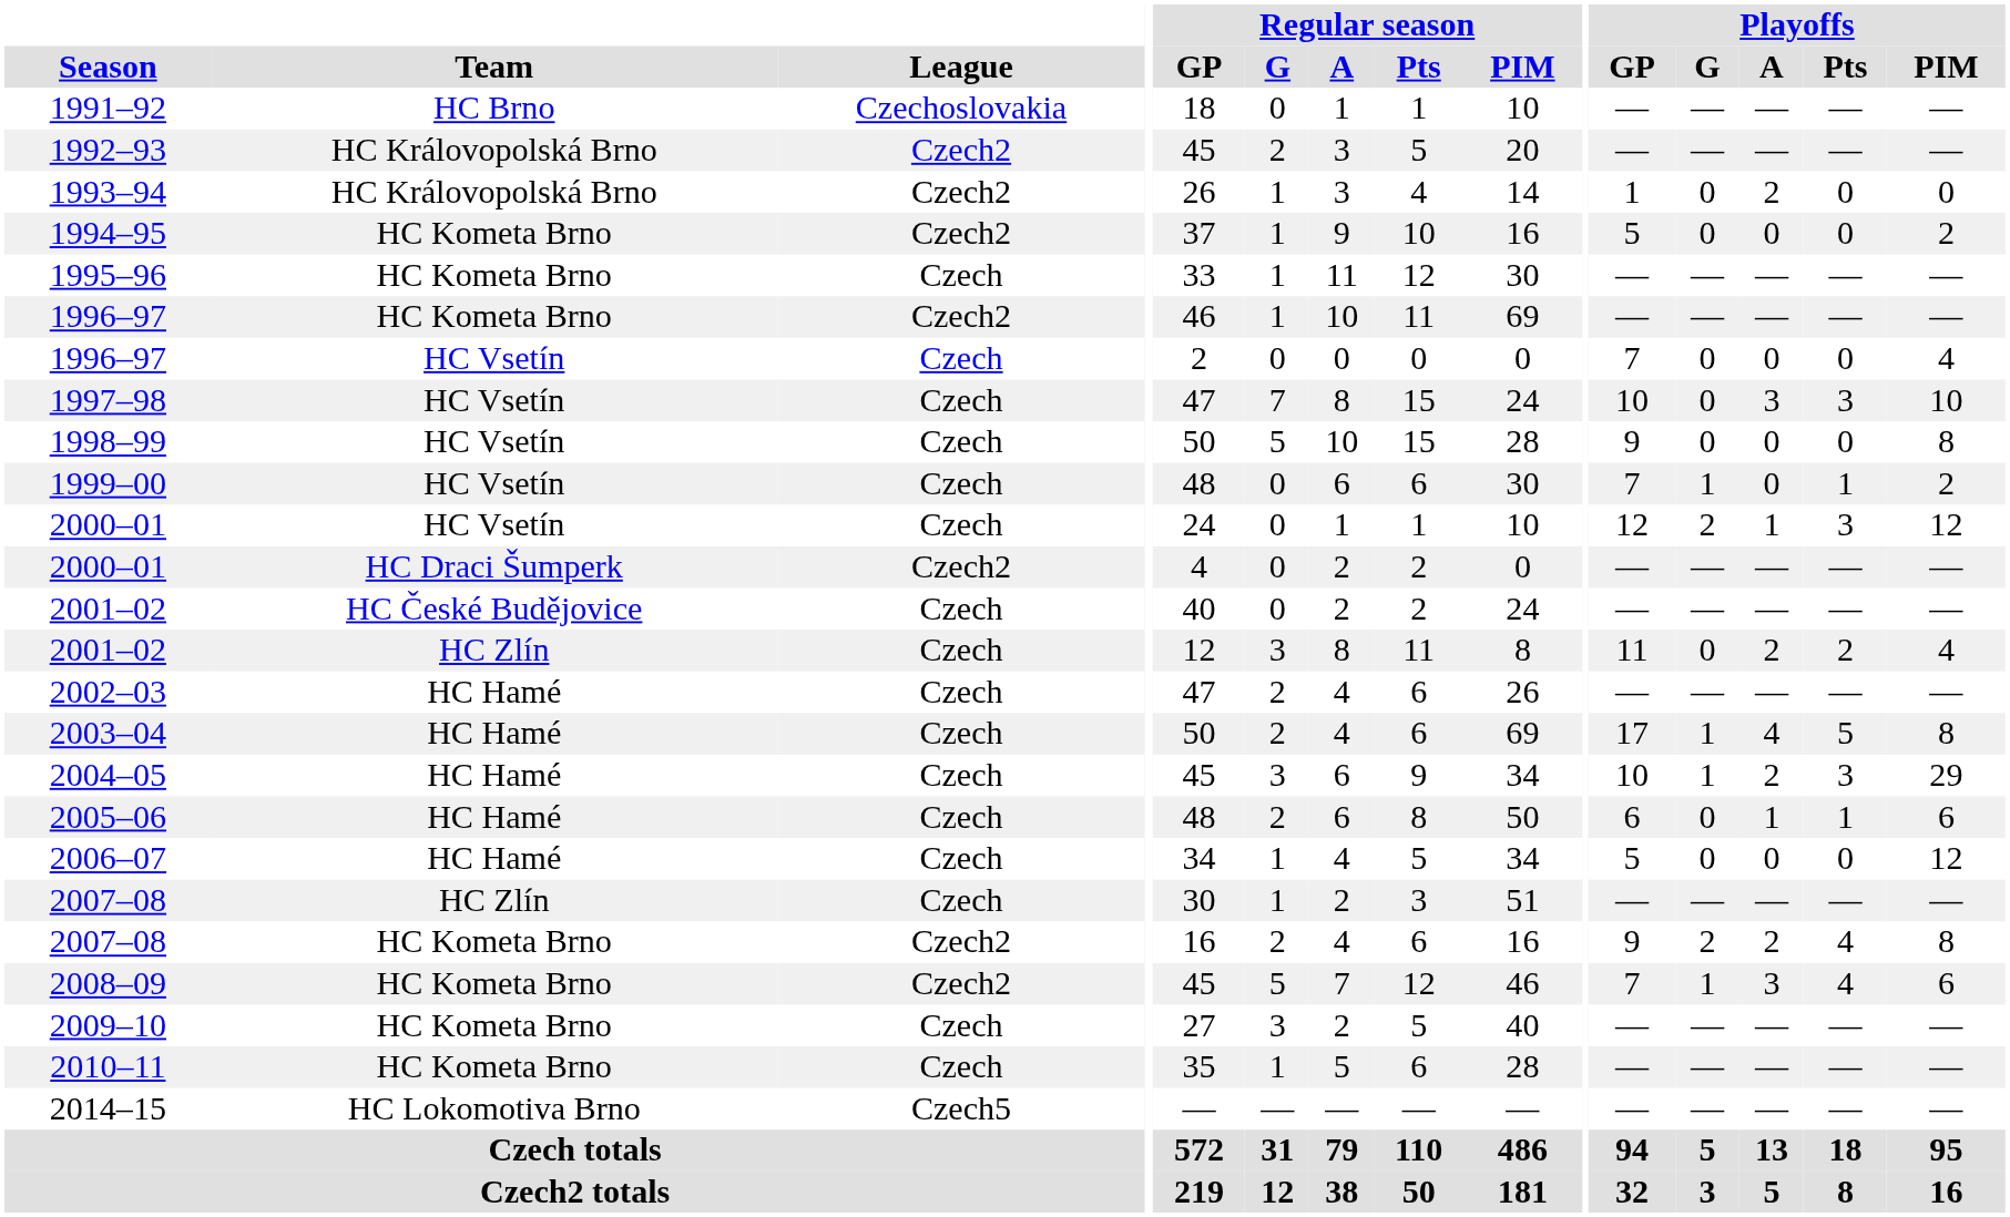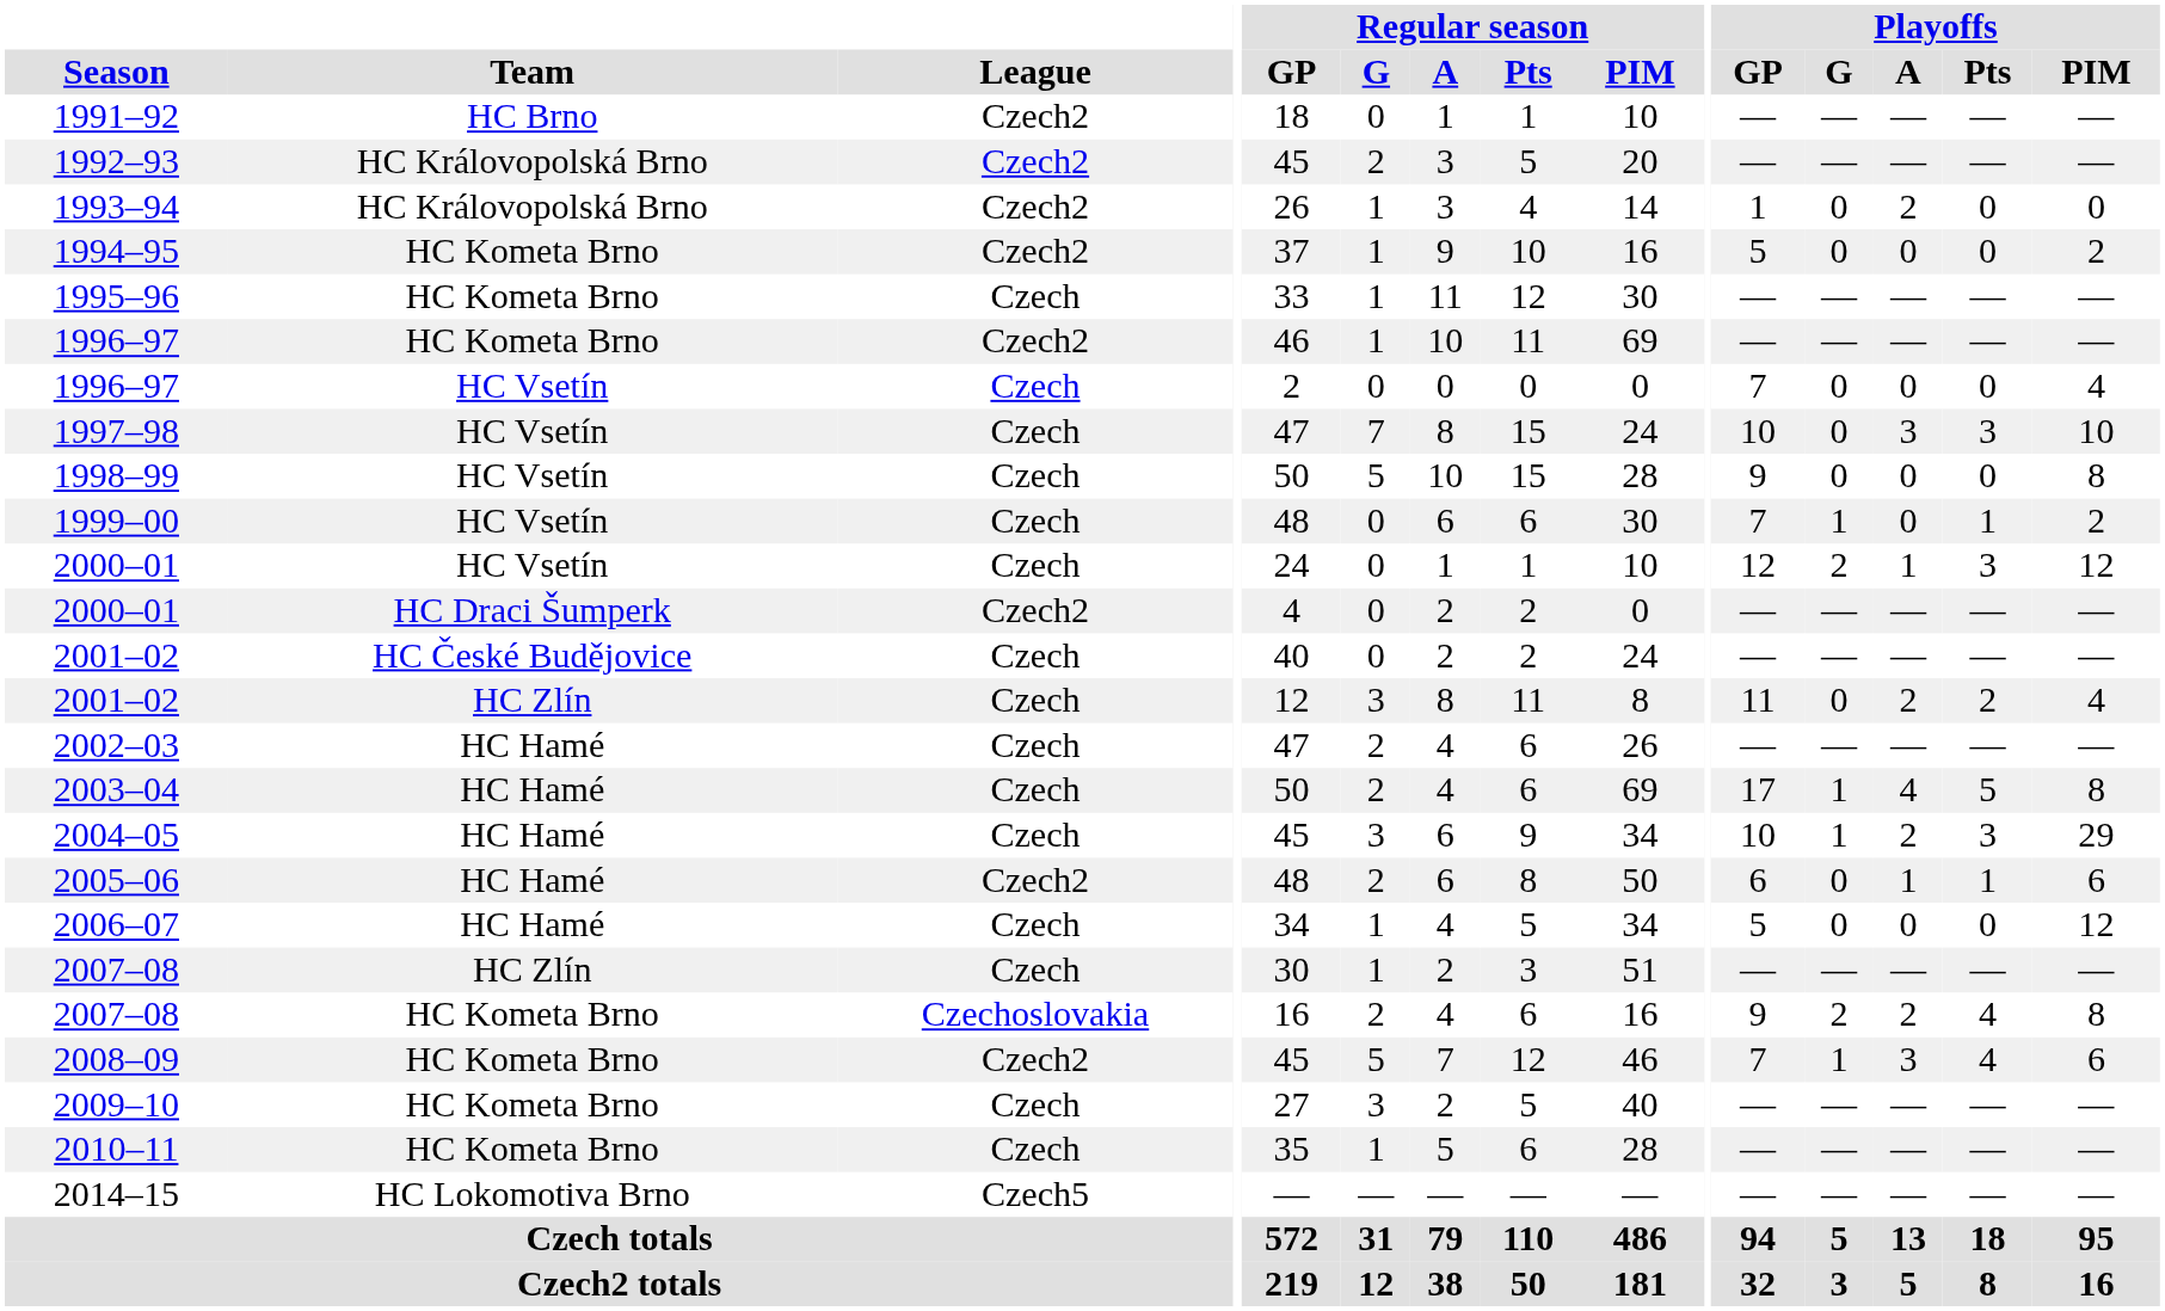1991–92 | League: Czechoslovakia -> Czech2
2005–06 | League: Czech -> Czech2
2007–08 / HC Kometa Brno | League: Czech2 -> Czechoslovakia
